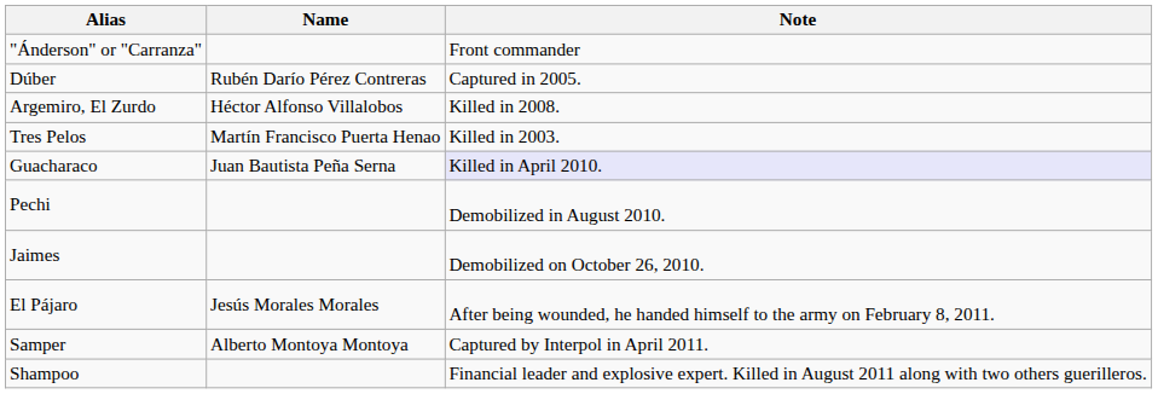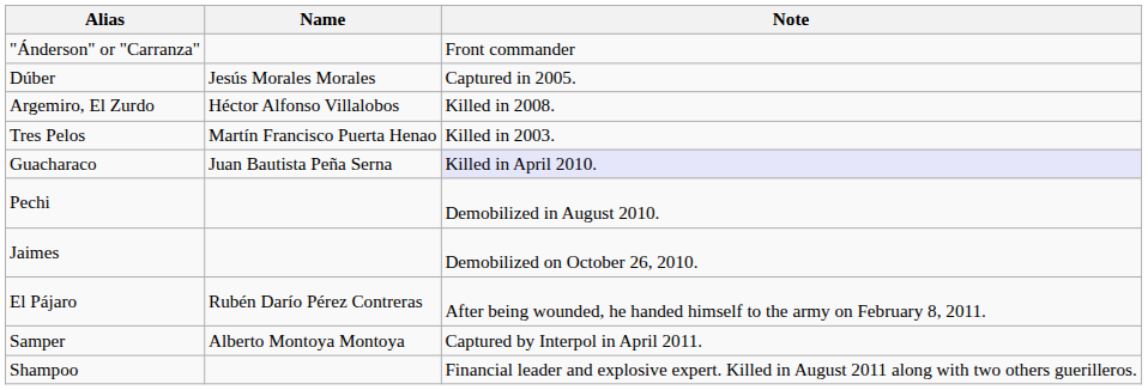Dúber | Name: Rubén Darío Pérez Contreras -> Jesús Morales Morales
El Pájaro | Name: Jesús Morales Morales -> Rubén Darío Pérez Contreras
